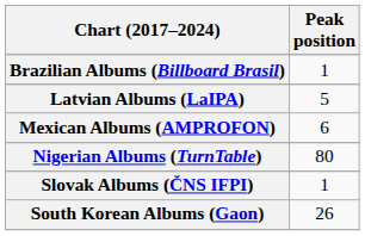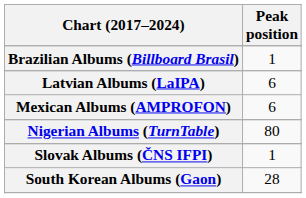Latvian Albums (LaIPA) | Peak position: 5 -> 6
South Korean Albums (Gaon) | Peak position: 26 -> 28
